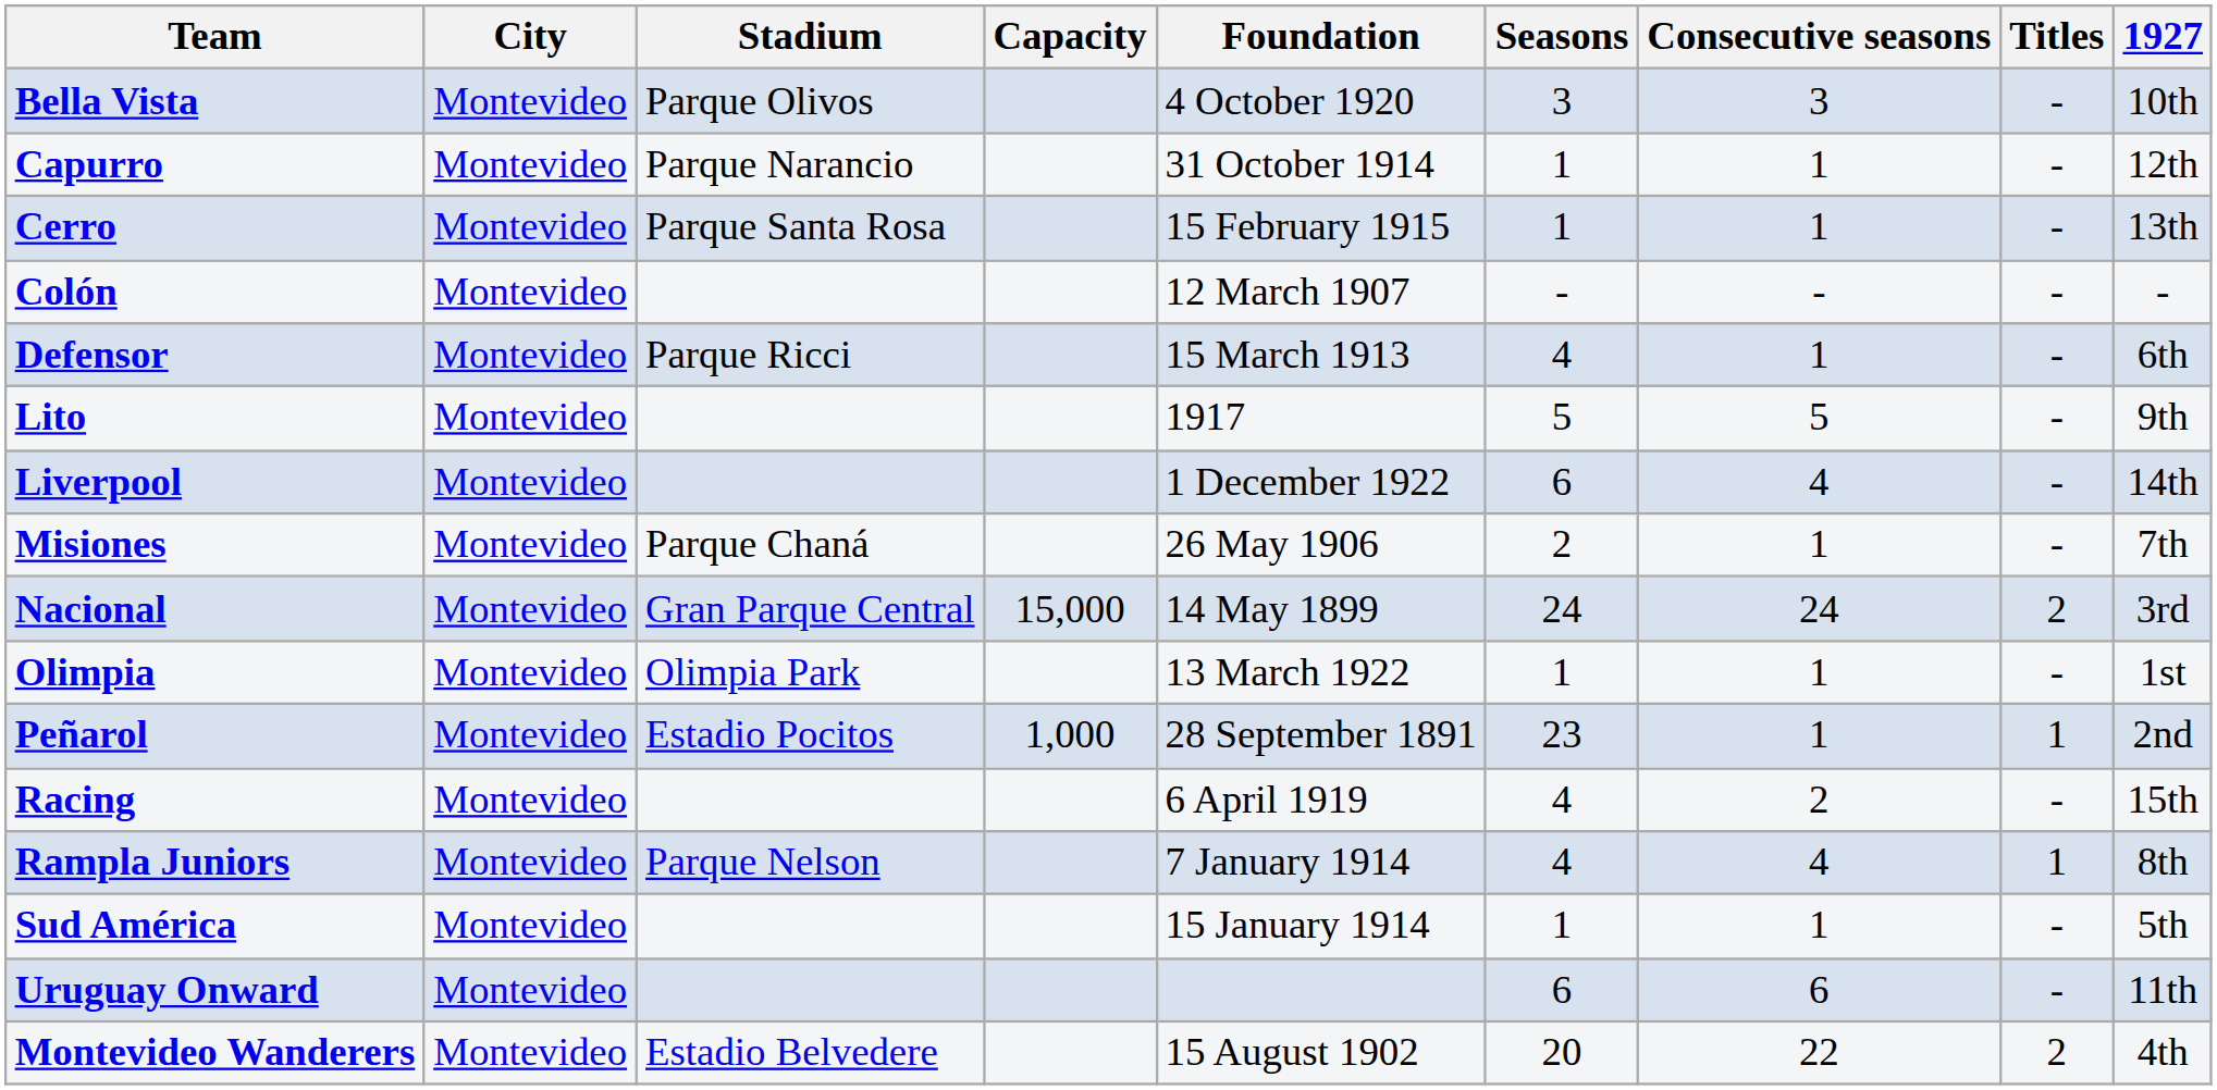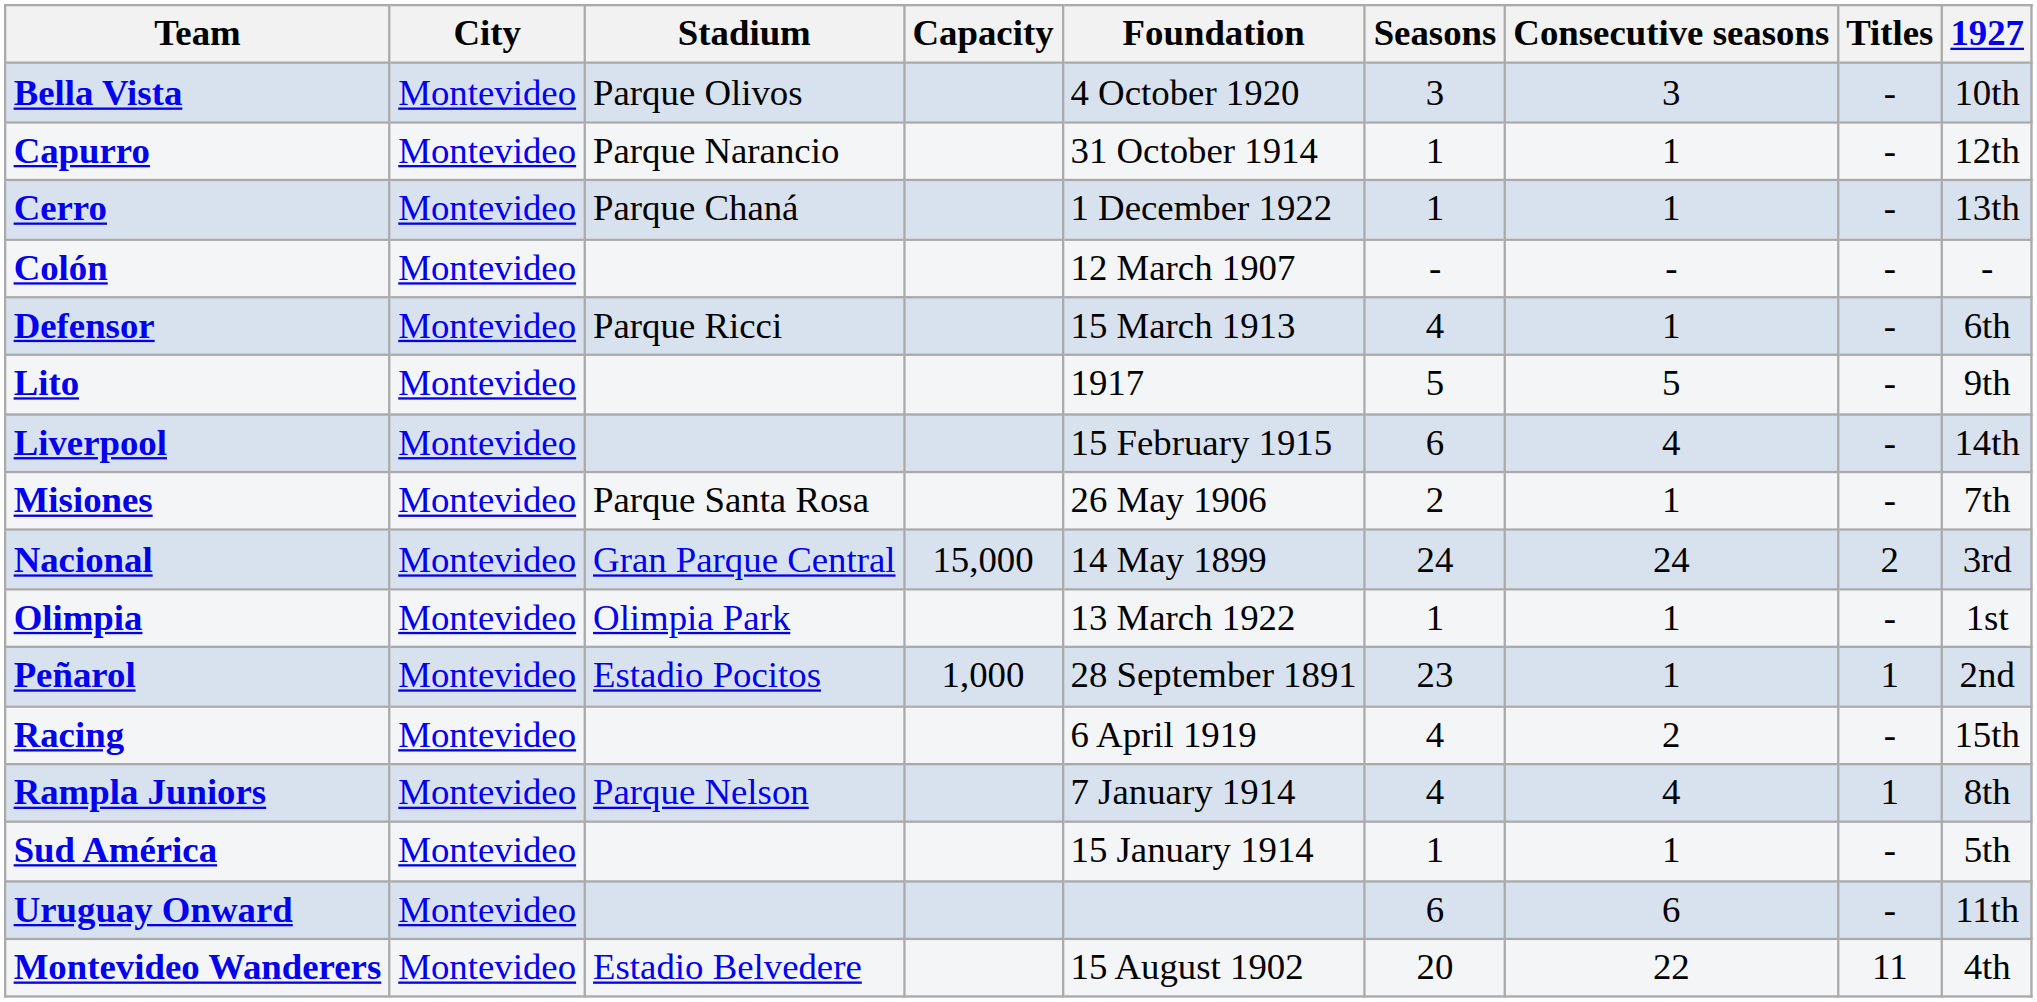Cerro | Stadium: Parque Santa Rosa -> Parque Chaná
Cerro | Foundation: 15 February 1915 -> 1 December 1922
Liverpool | Foundation: 1 December 1922 -> 15 February 1915
Misiones | Stadium: Parque Chaná -> Parque Santa Rosa
Montevideo Wanderers | Titles: 2 -> 11
